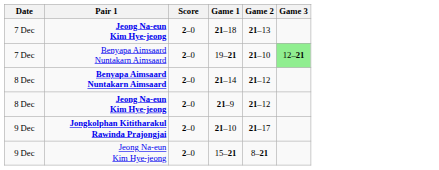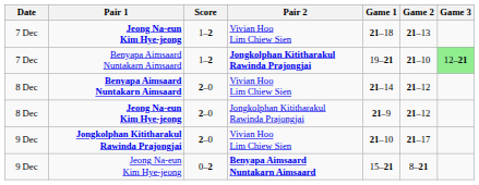+ column: Pair 2 | Vivian Hoo Lim Chiew Sien | Jongkolphan Kititharakul Rawinda Prajongjai | Vivian Hoo Lim Chiew Sien | Jongkolphan Kititharakul Rawinda Prajongjai | Vivian Hoo Lim Chiew Sien | Benyapa Aimsaard Nuntakarn Aimsaard
7 Dec / Jeong Na-eun Kim Hye-jeong | Score: 2–0 -> 1–2
7 Dec / Benyapa Aimsaard Nuntakarn Aimsaard | Score: 2–0 -> 1–2
9 Dec / Jeong Na-eun Kim Hye-jeong | Score: 2–0 -> 0–2
